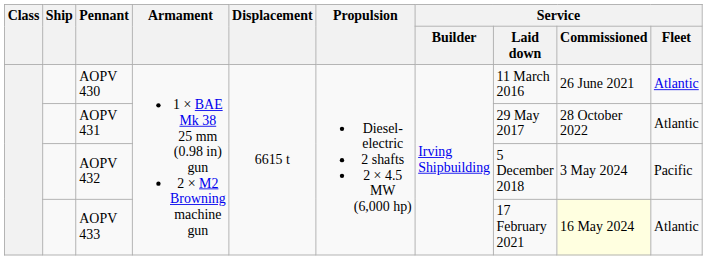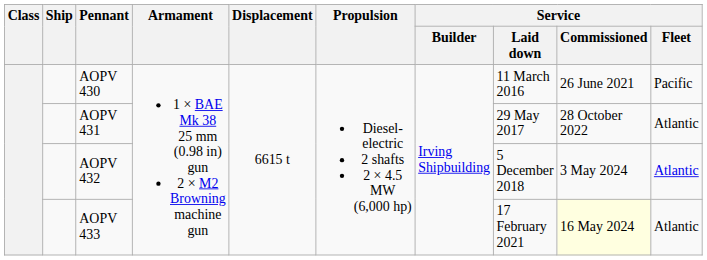AOPV 430 | Service / Fleet: Atlantic -> Pacific
AOPV 432 | Service / Fleet: Pacific -> Atlantic
